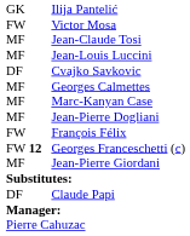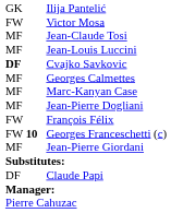Cvajko Savkovic | column 1: normal -> bold
Georges Franceschetti (c) | column 2: 12 -> 10
